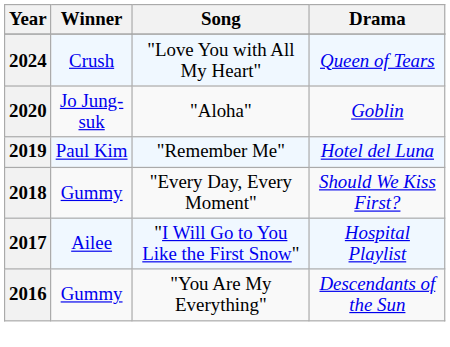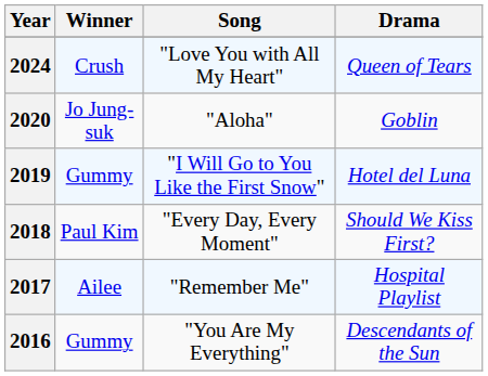2019 | Winner: Paul Kim -> Gummy
2019 | Song: "Remember Me" -> "I Will Go to You Like the First Snow"
2018 | Winner: Gummy -> Paul Kim
2017 | Song: "I Will Go to You Like the First Snow" -> "Remember Me"
